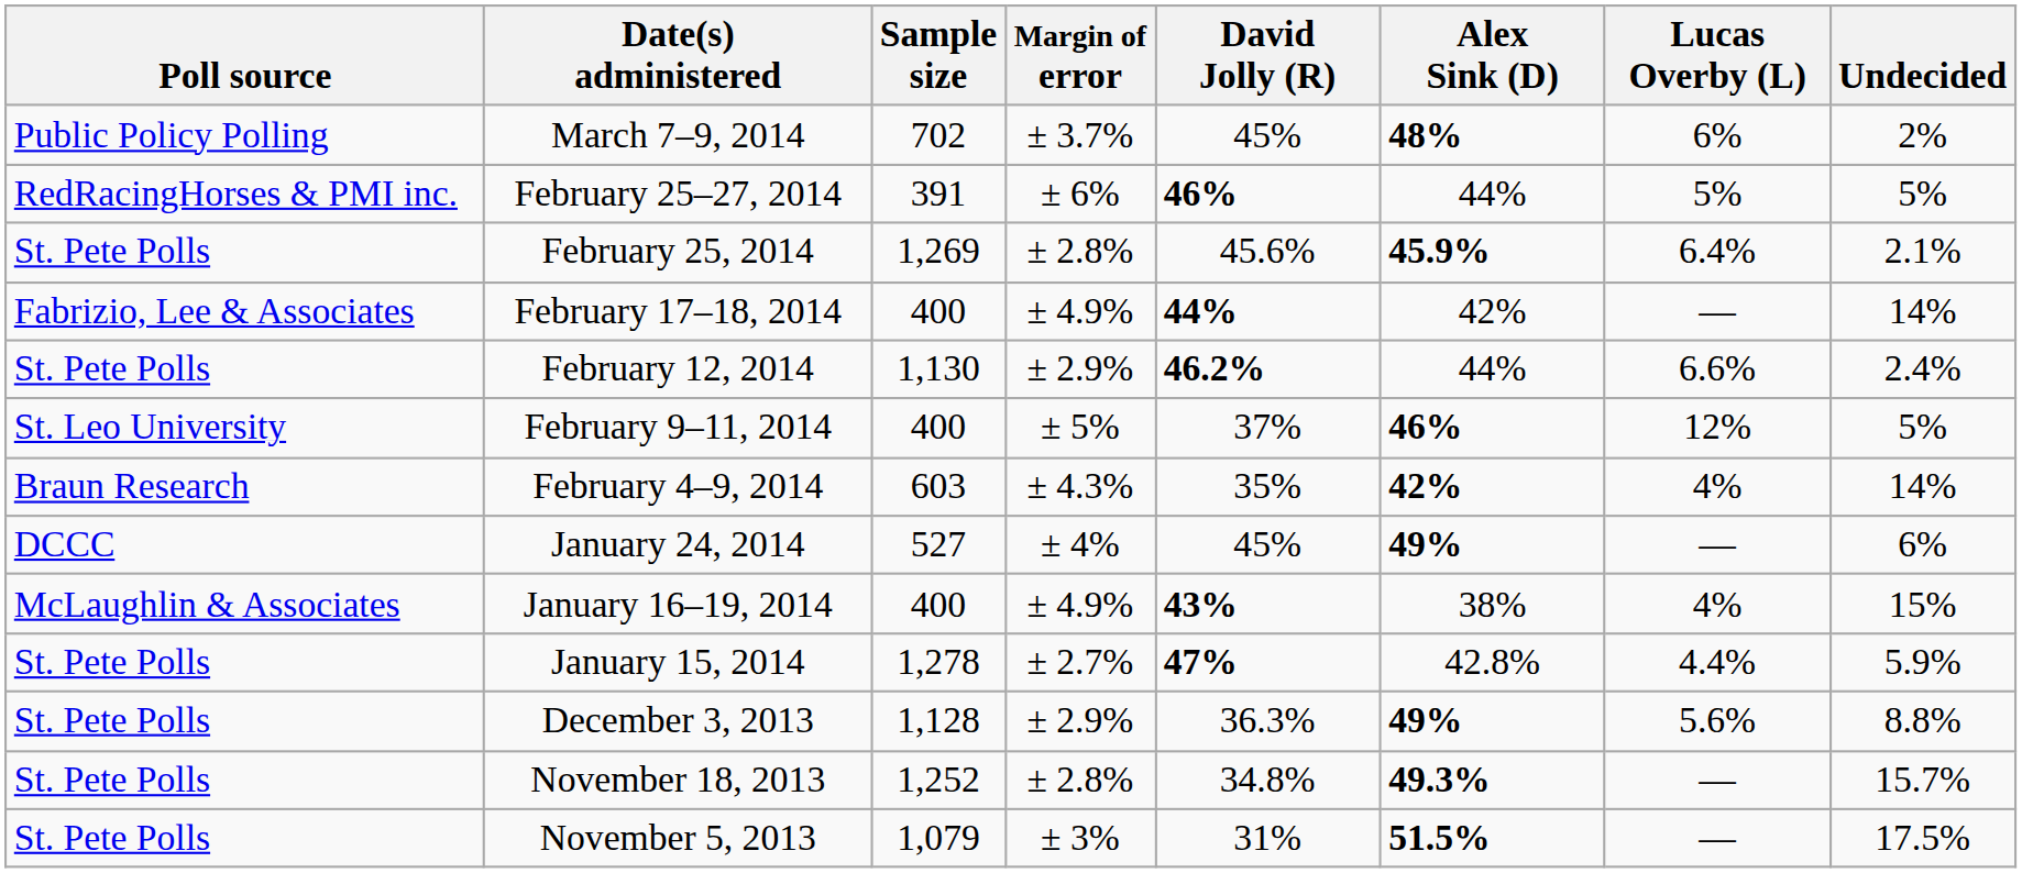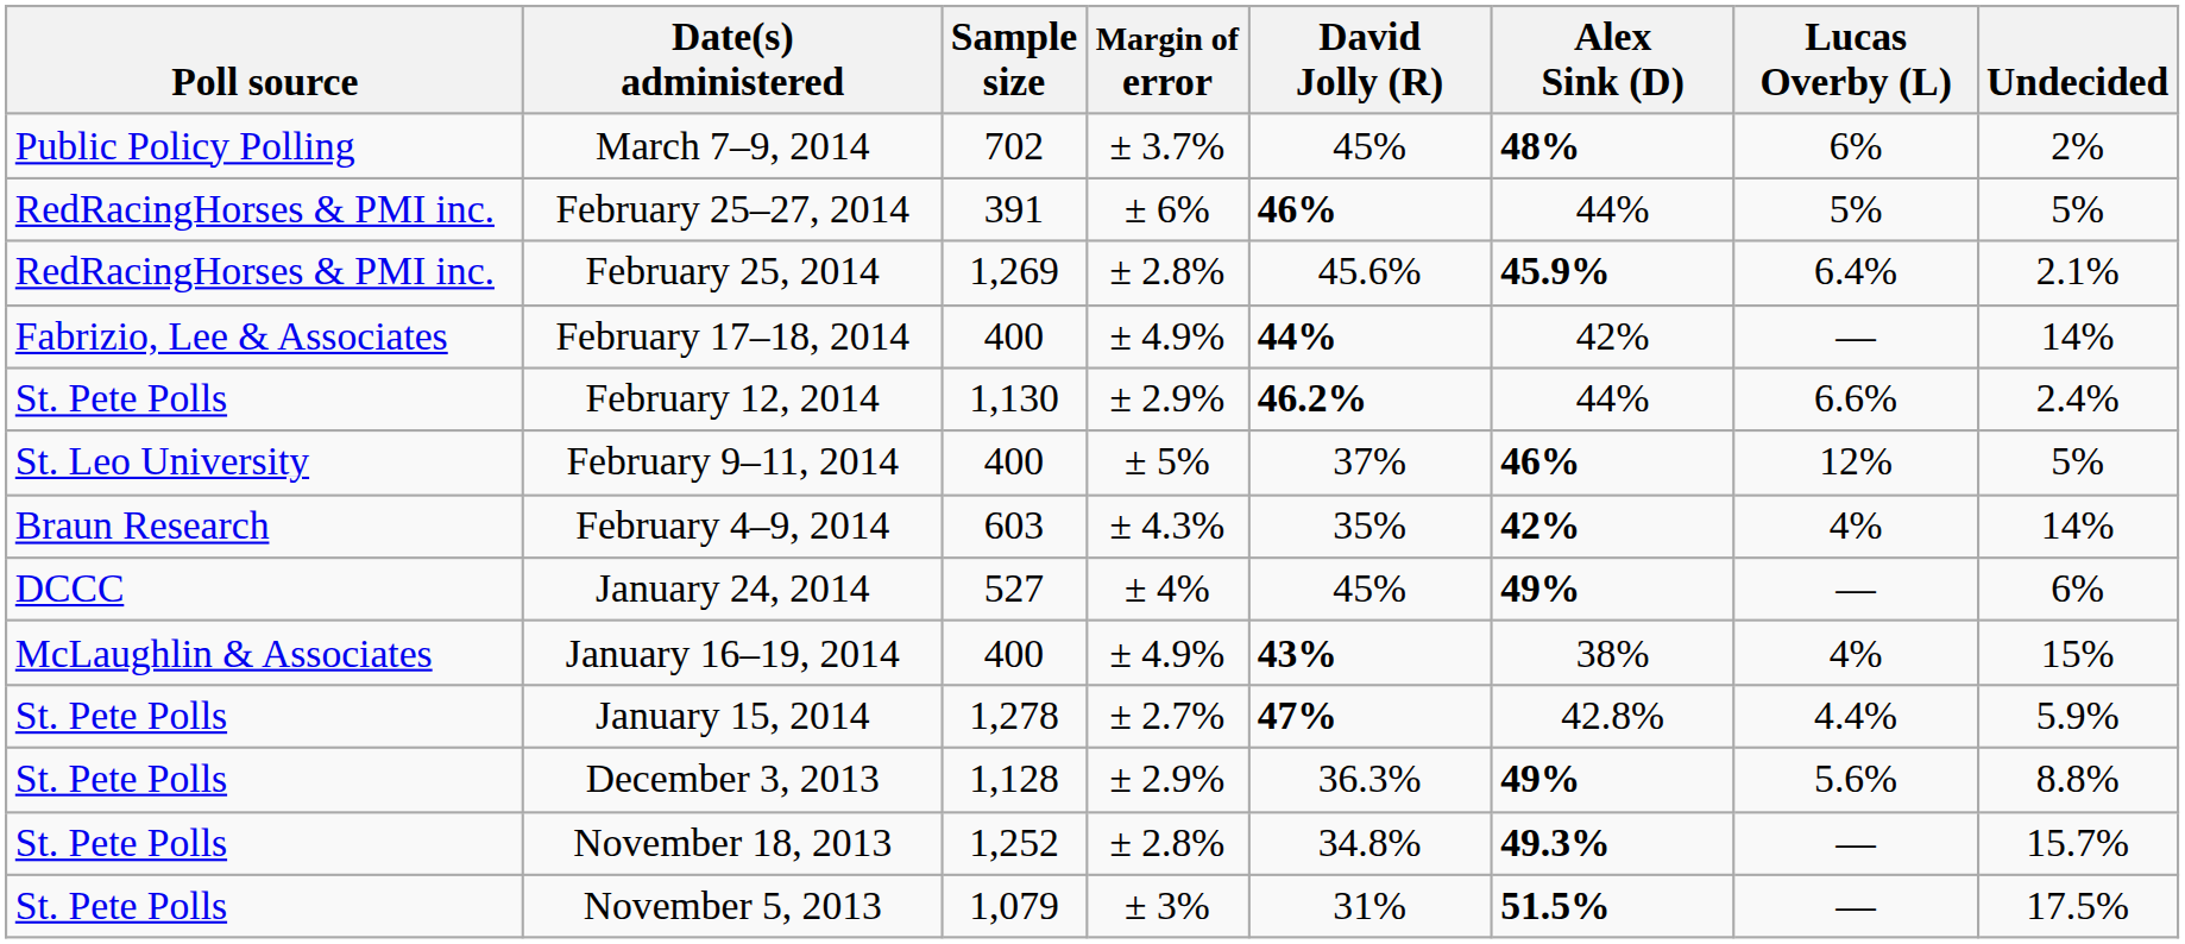February 25, 2014 | Poll source: St. Pete Polls -> RedRacingHorses & PMI inc.
